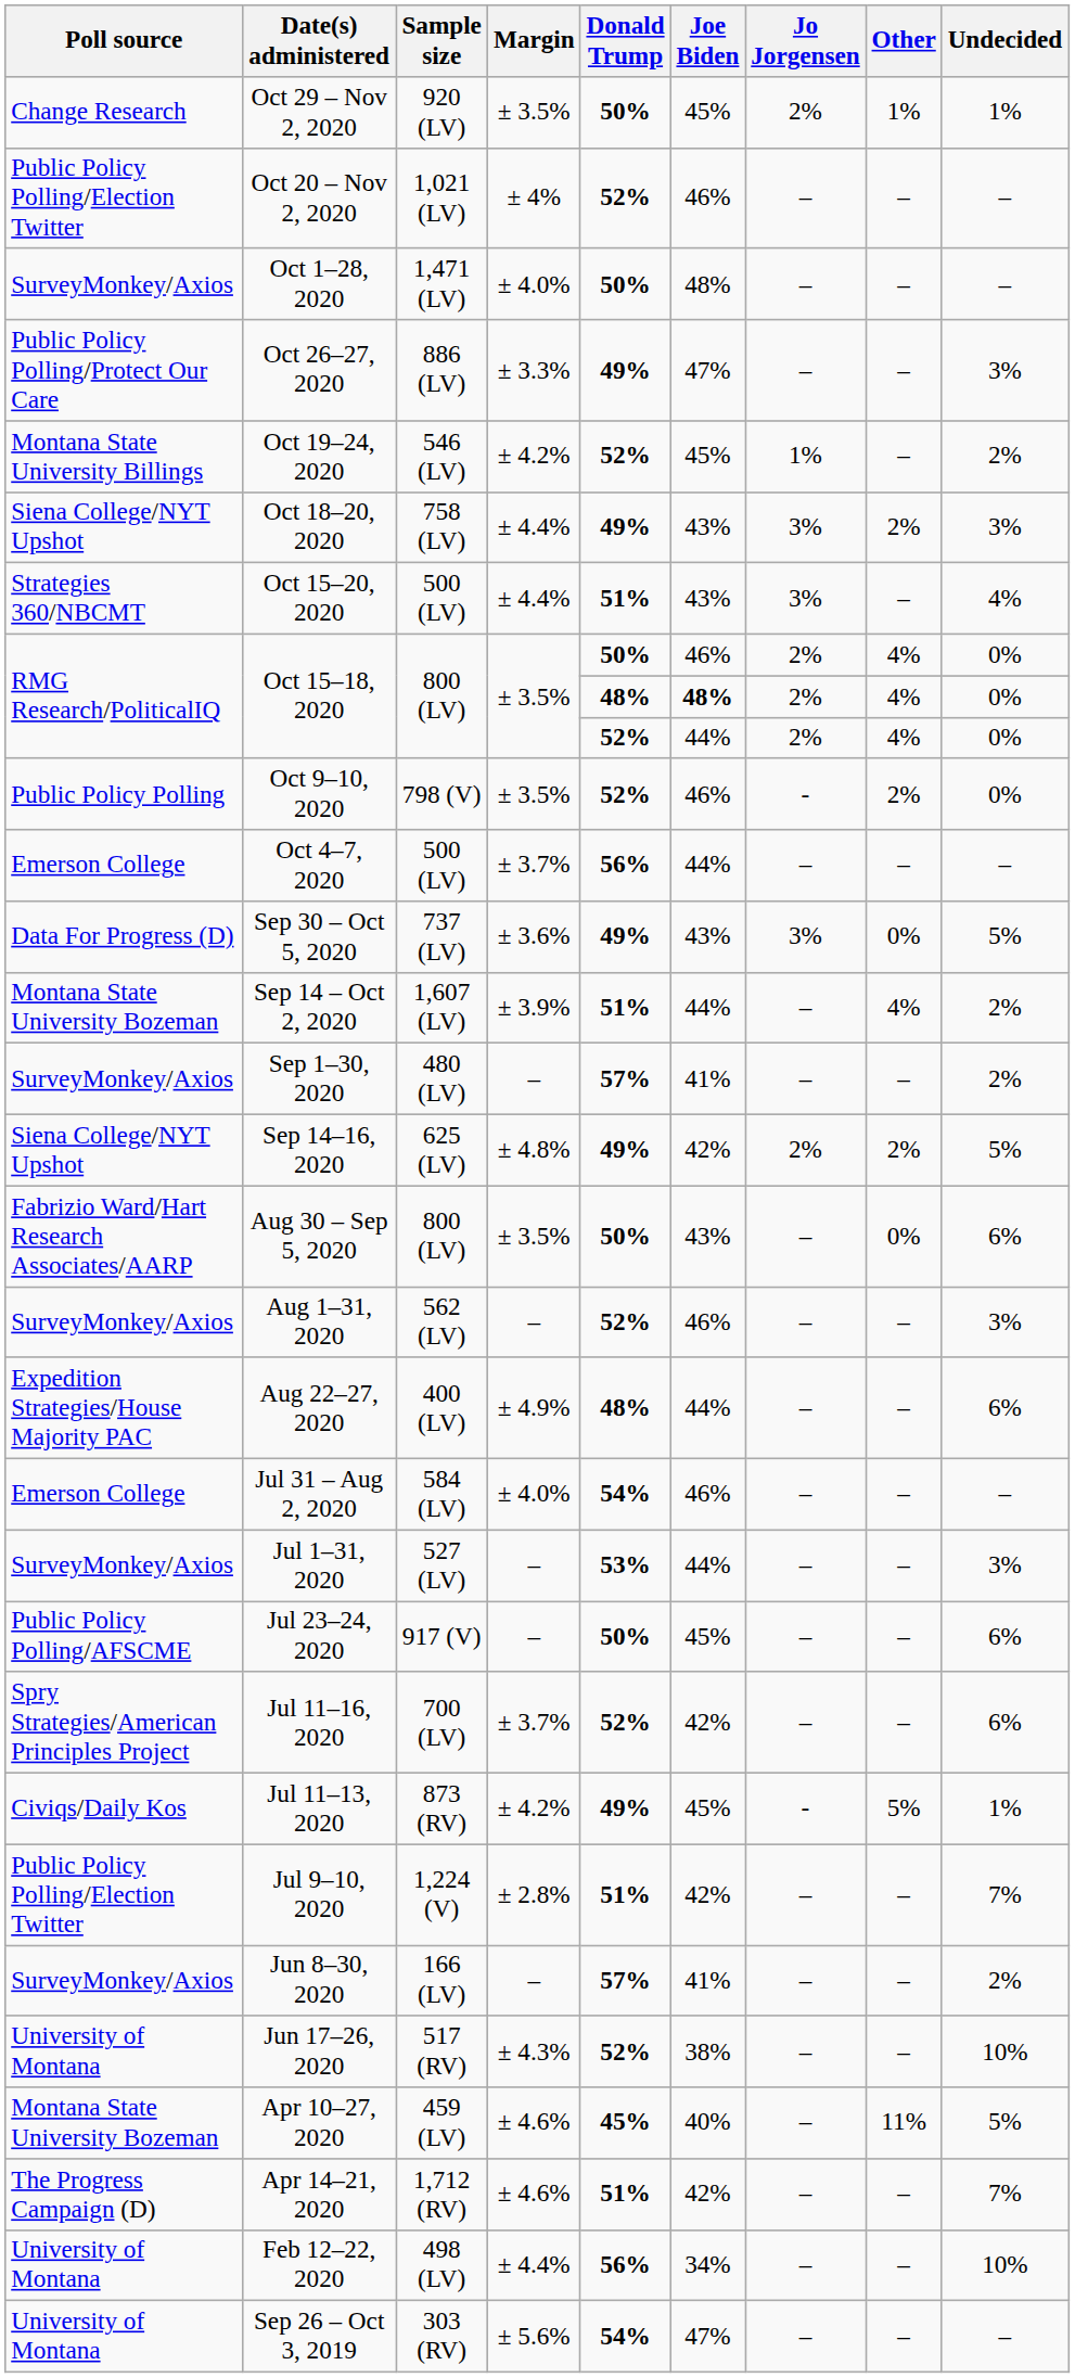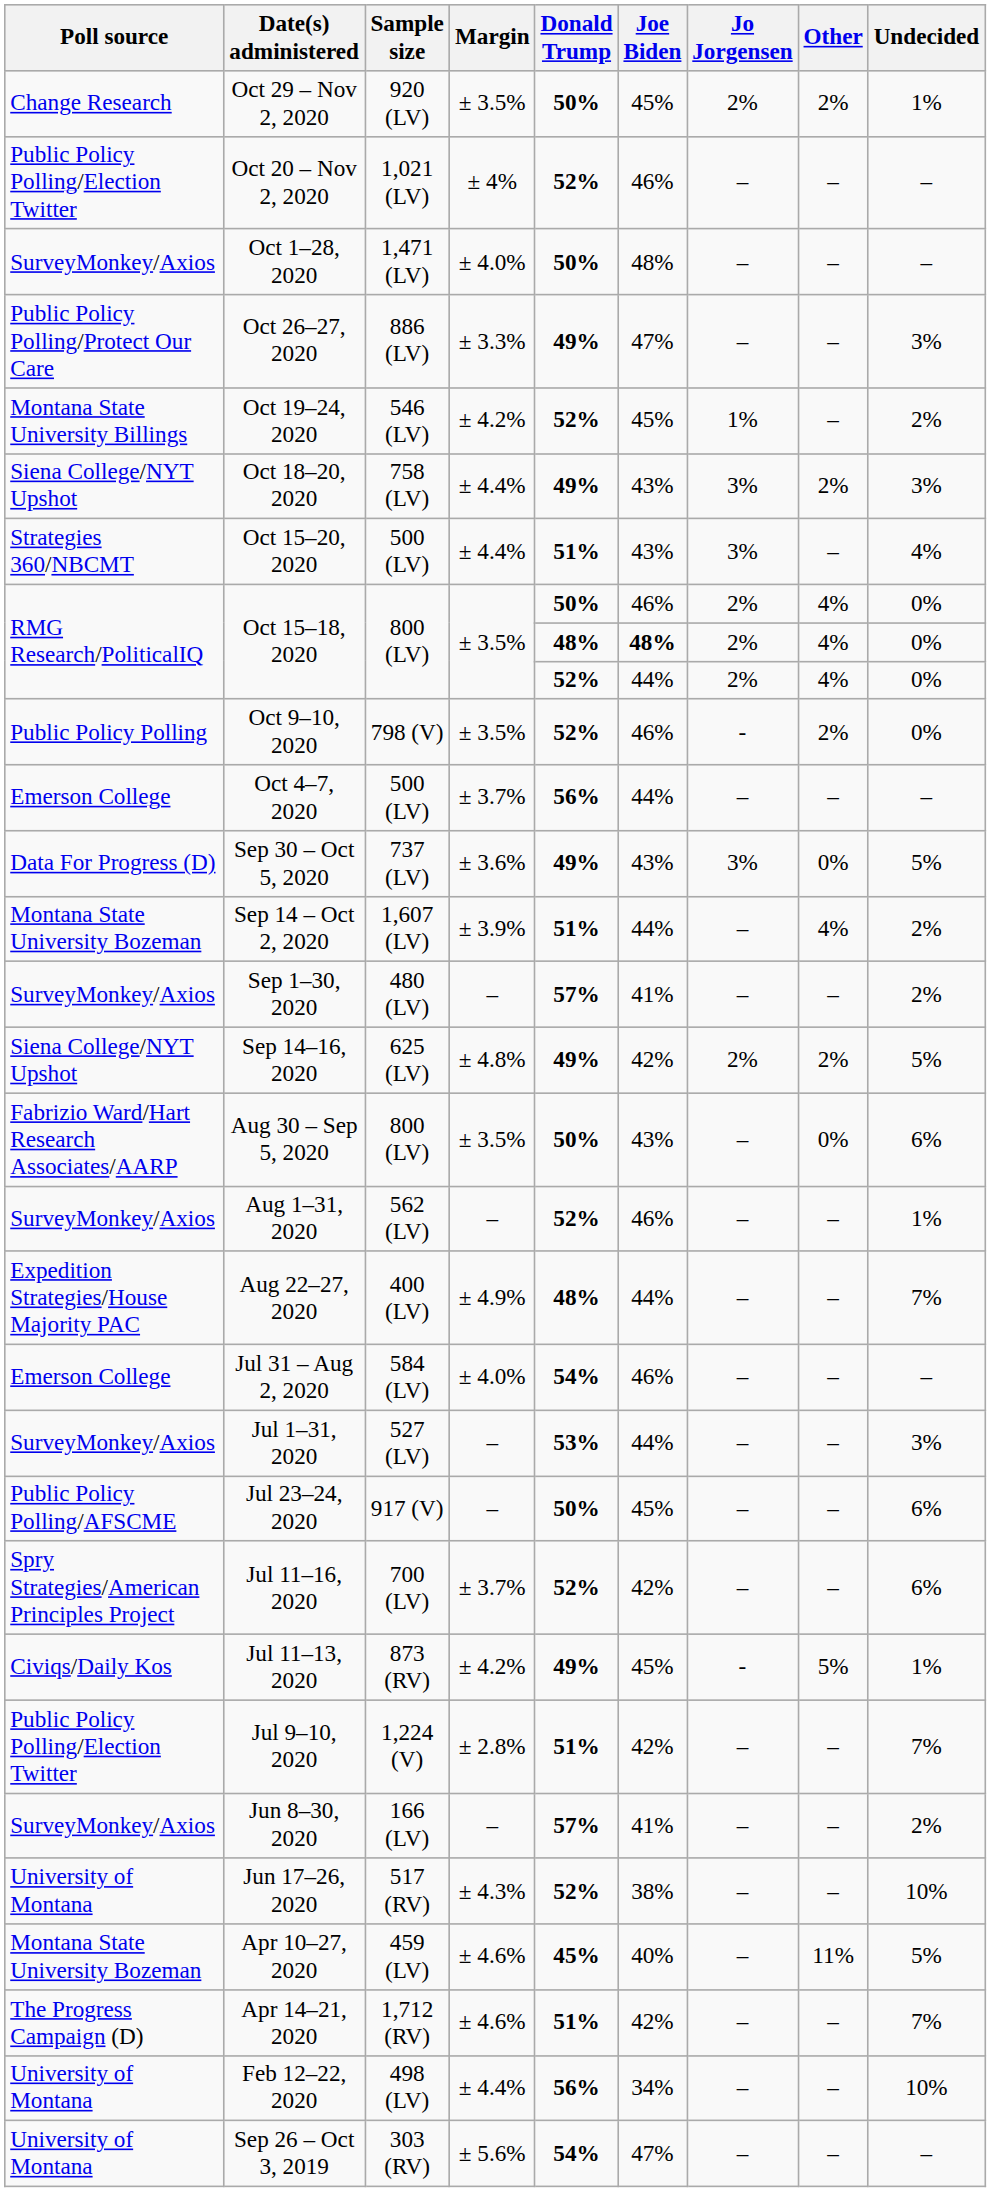Oct 29 – Nov 2, 2020 | Other: 1% -> 2%
Aug 1–31, 2020 | Undecided: 3% -> 1%
Aug 22–27, 2020 | Undecided: 6% -> 7%
